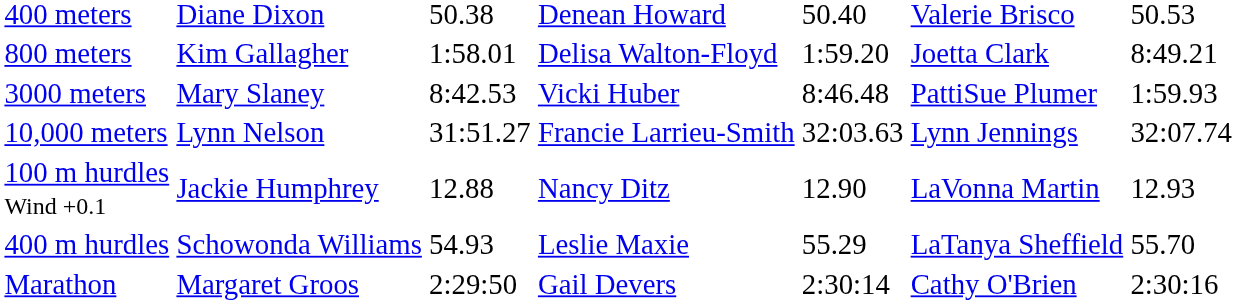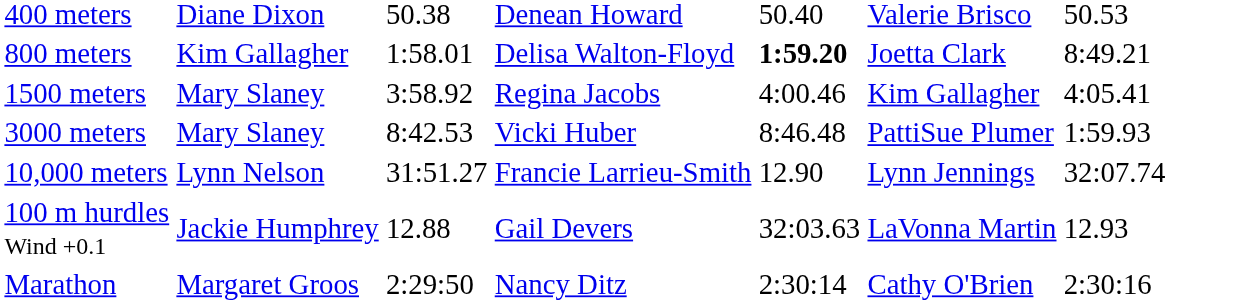800 meters | column 5: normal -> bold
+ row: 1500 meters | Mary Slaney | 3:58.92 | Regina Jacobs | 4:00.46 | Kim Gallagher | 4:05.41
10,000 meters | column 5: 32:03.63 -> 12.90
100 m hurdles Wind +0.1 | column 4: Nancy Ditz -> Gail Devers
100 m hurdles Wind +0.1 | column 5: 12.90 -> 32:03.63
- row: 400 m hurdles | Schowonda Williams | 54.93 | Leslie Maxie | 55.29 | LaTanya Sheffield | 55.70
Marathon | column 4: Gail Devers -> Nancy Ditz
